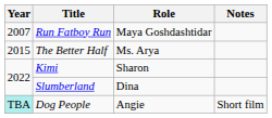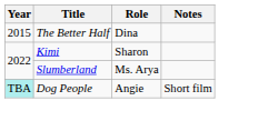- row: 2007 | Run Fatboy Run | Maya Goshdashtidar
The Better Half | Role: Ms. Arya -> Dina
Slumberland | Role: Dina -> Ms. Arya
